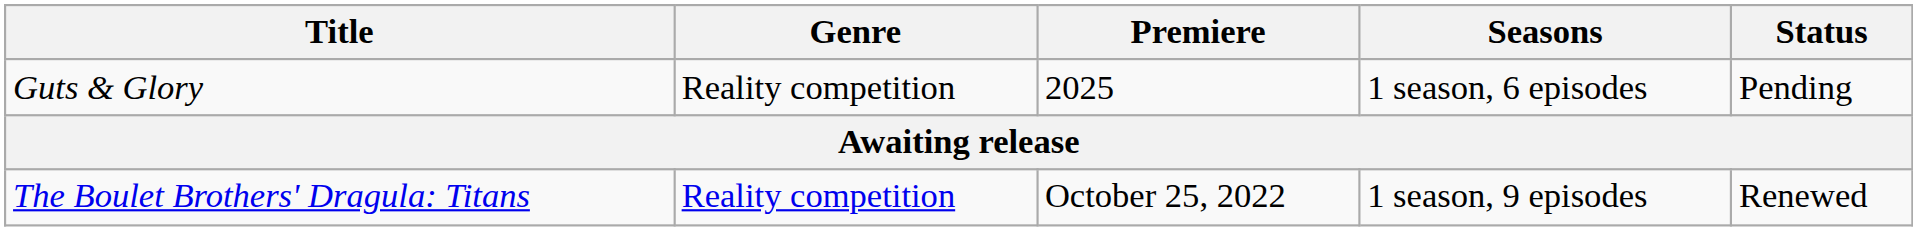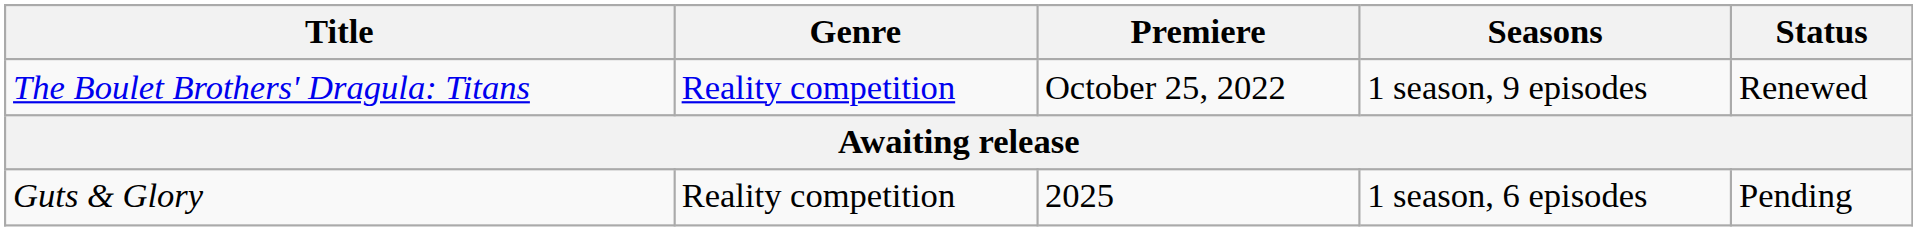rows swapped: The Boulet Brothers' Dragula: Titans <-> Guts & Glory
